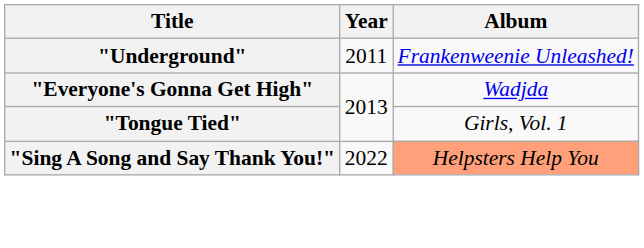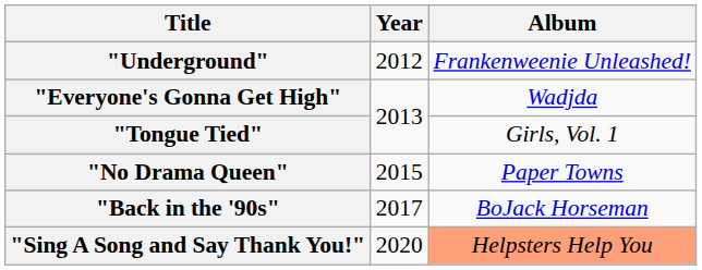"Underground" | Year: 2011 -> 2012
+ row: "No Drama Queen" | 2015 | Paper Towns
+ row: "Back in the '90s" | 2017 | BoJack Horseman
"Sing A Song and Say Thank You!" | Year: 2022 -> 2020
